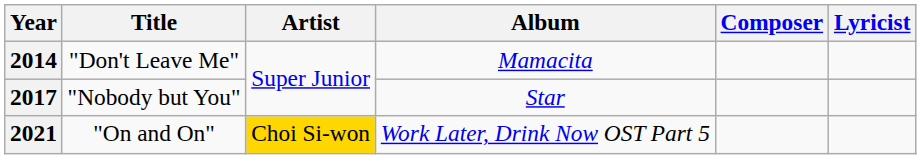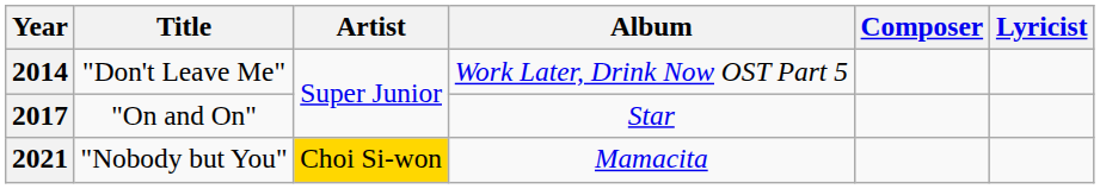2014 | Album: Mamacita -> Work Later, Drink Now OST Part 5
2017 | Title: "Nobody but You" -> "On and On"
2021 | Title: "On and On" -> "Nobody but You"
2021 | Album: Work Later, Drink Now OST Part 5 -> Mamacita
